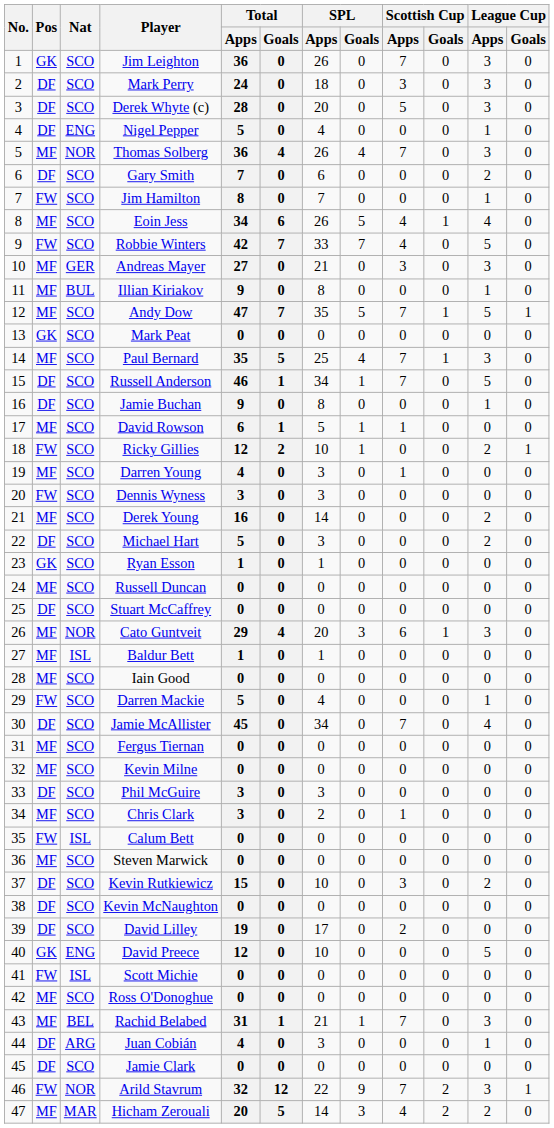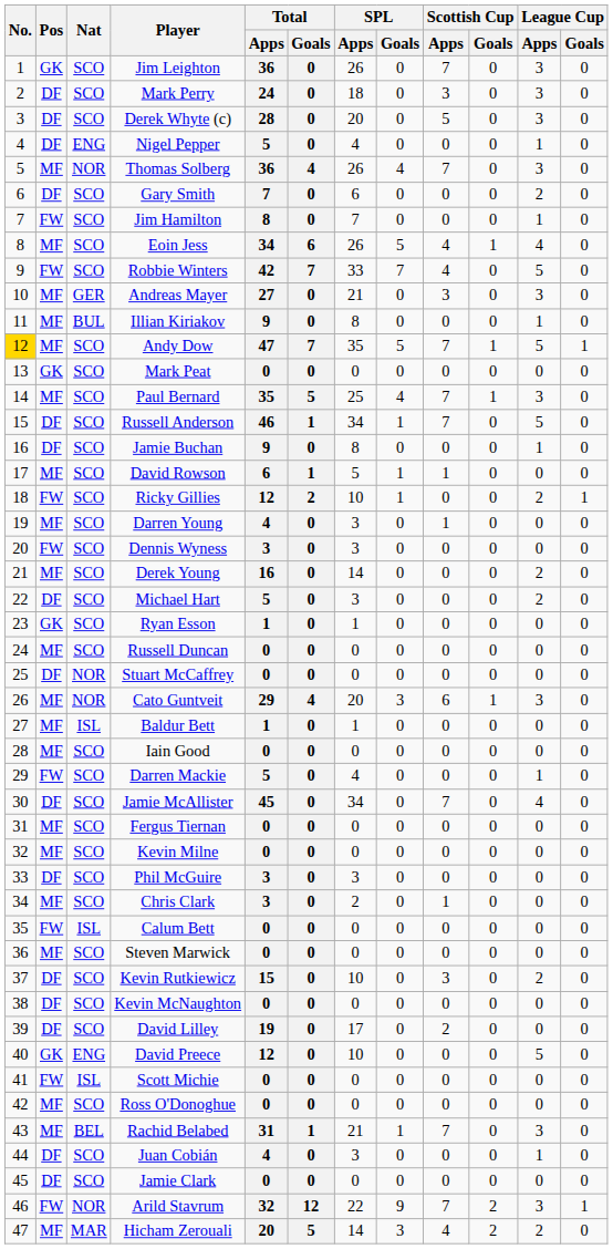Andy Dow | No.: no background -> gold background
Stuart McCaffrey | Nat: SCO -> NOR
Juan Cobián | Nat: ARG -> SCO
